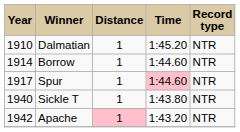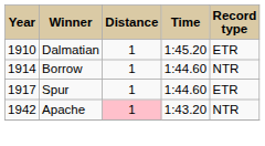Dalmatian | column 5: NTR -> ETR
Spur | column 4: pink background -> no background
Spur | column 5: NTR -> ETR
- row: 1940 | Sickle T | 1 | 1:43.80 | NTR
